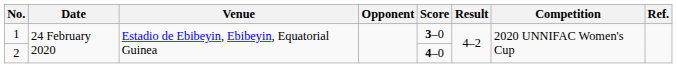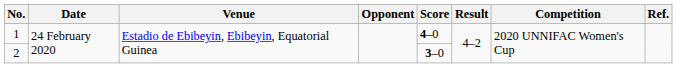1 | Score: 3–0 -> 4–0
2 | Score: 4–0 -> 3–0
